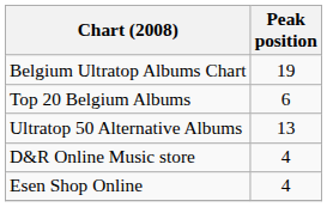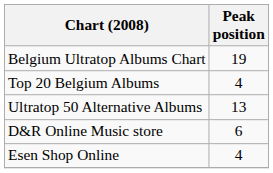Top 20 Belgium Albums | Peak position: 6 -> 4
D&R Online Music store | Peak position: 4 -> 6
